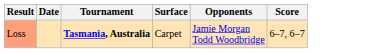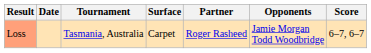+ column: Partner | Roger Rasheed
Loss | Tournament: bold -> normal
